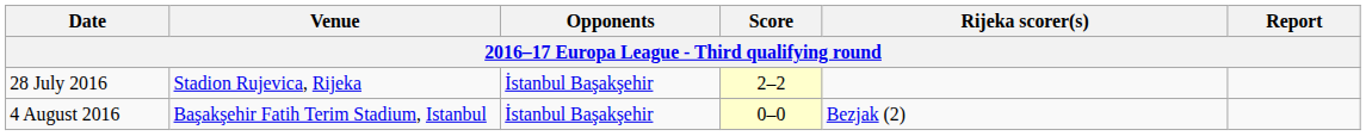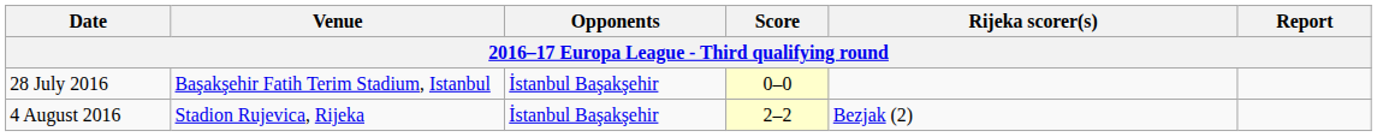28 July 2016 | Venue: Stadion Rujevica, Rijeka -> Başakşehir Fatih Terim Stadium, Istanbul
28 July 2016 | Score: 2–2 -> 0–0
4 August 2016 | Venue: Başakşehir Fatih Terim Stadium, Istanbul -> Stadion Rujevica, Rijeka
4 August 2016 | Score: 0–0 -> 2–2
